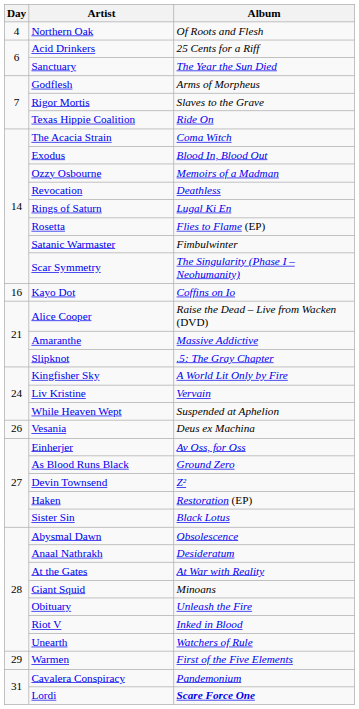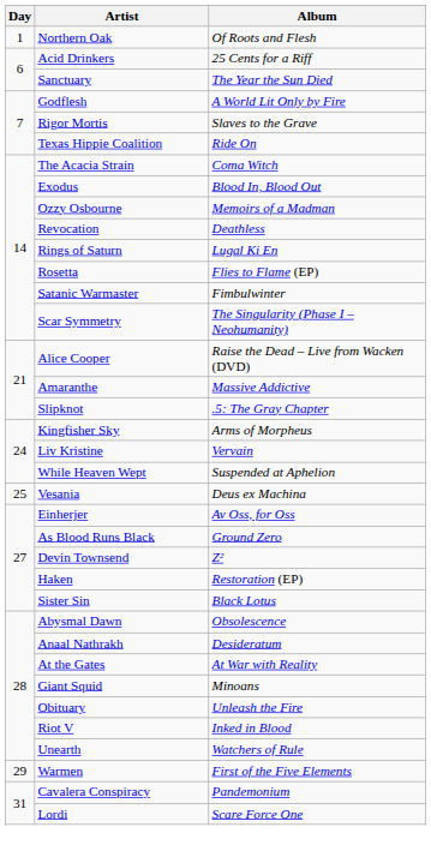Northern Oak | Day: 4 -> 1
Godflesh | Album: Arms of Morpheus -> A World Lit Only by Fire
- row: 16 | Kayo Dot | Coffins on Io
Kingfisher Sky | Album: A World Lit Only by Fire -> Arms of Morpheus
Vesania | Day: 26 -> 25
Lordi | Album: bold -> normal
